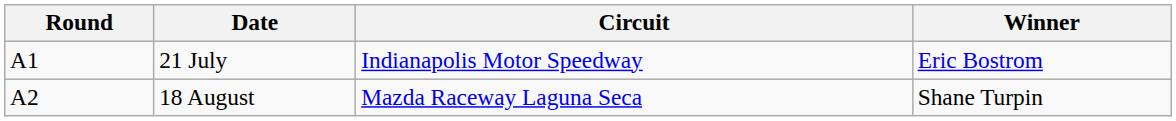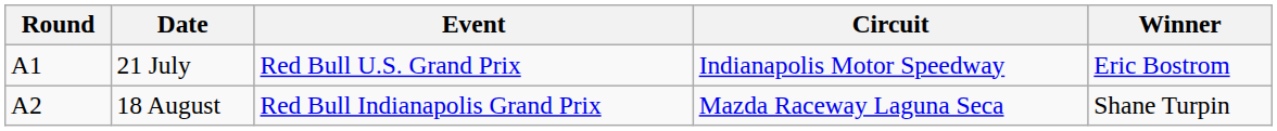+ column: Event | Red Bull U.S. Grand Prix | Red Bull Indianapolis Grand Prix
